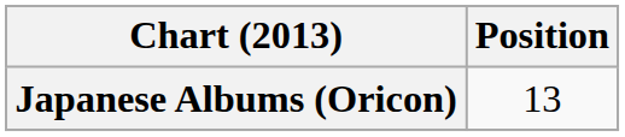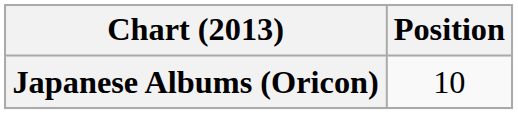Japanese Albums (Oricon) | Position: 13 -> 10
